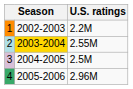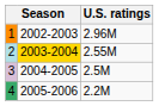1 | U.S. ratings: 2.2M -> 2.96M
4 | U.S. ratings: 2.96M -> 2.2M
